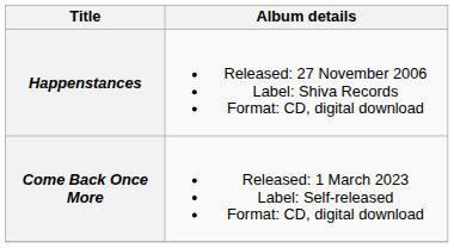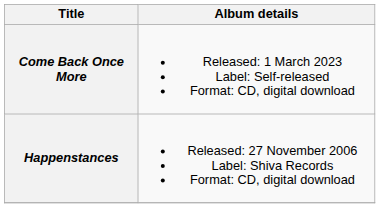rows swapped: Happenstances <-> Come Back Once More
